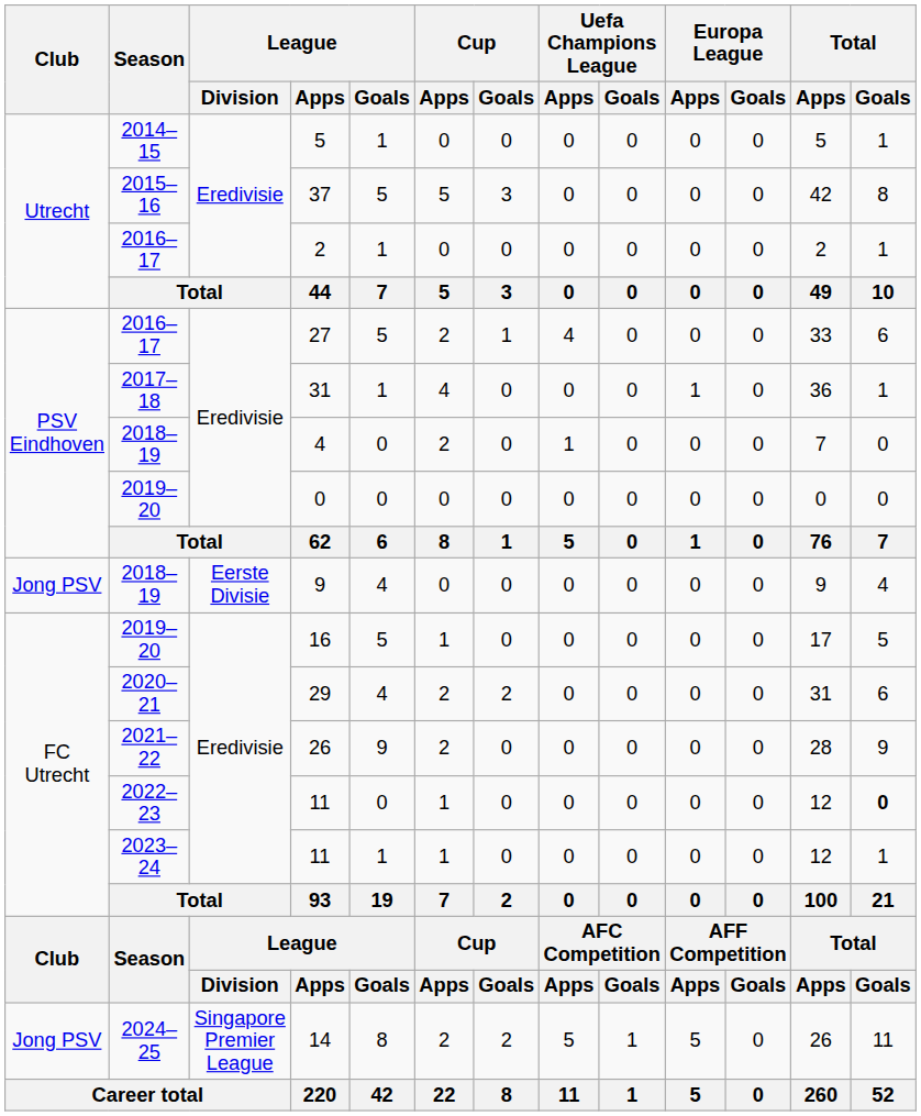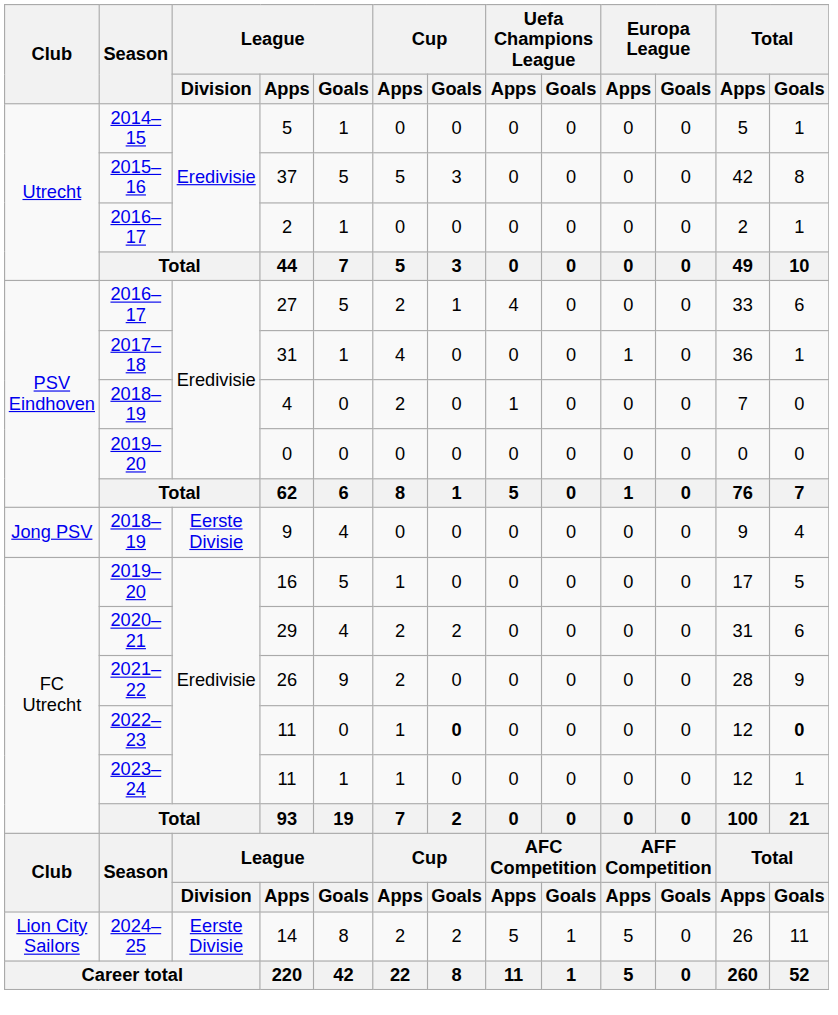2022–23 / 11 | Cup / Goals: normal -> bold
14 | Club: Jong PSV -> Lion City Sailors
14 | League / Division: Singapore Premier League -> Eerste Divisie
